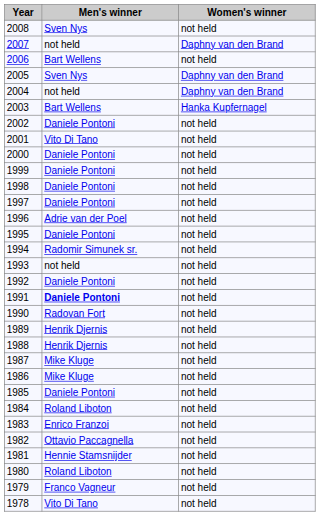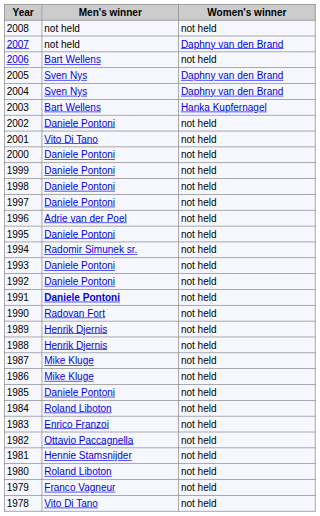2008 | Men's winner: Sven Nys -> not held
2004 | Men's winner: not held -> Sven Nys
1993 | Men's winner: not held -> Daniele Pontoni
